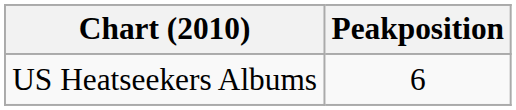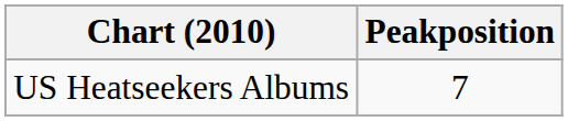US Heatseekers Albums | Peakposition: 6 -> 7
